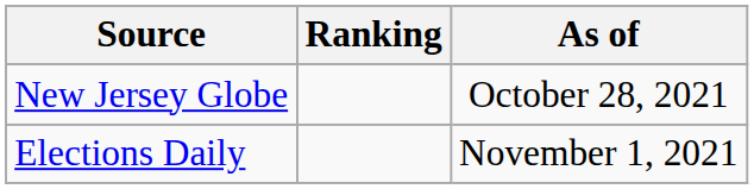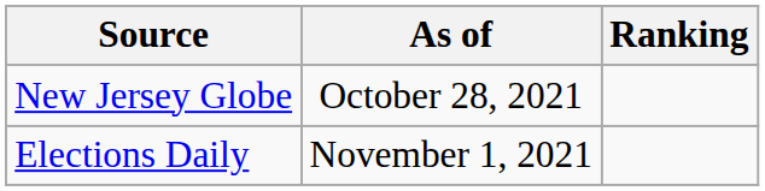columns swapped: Ranking <-> As of
